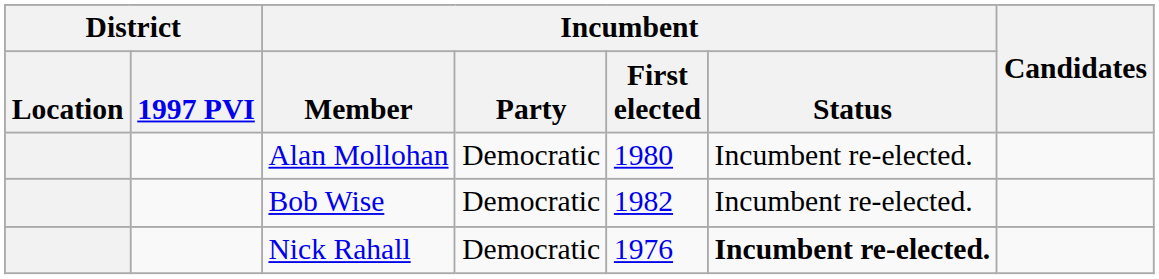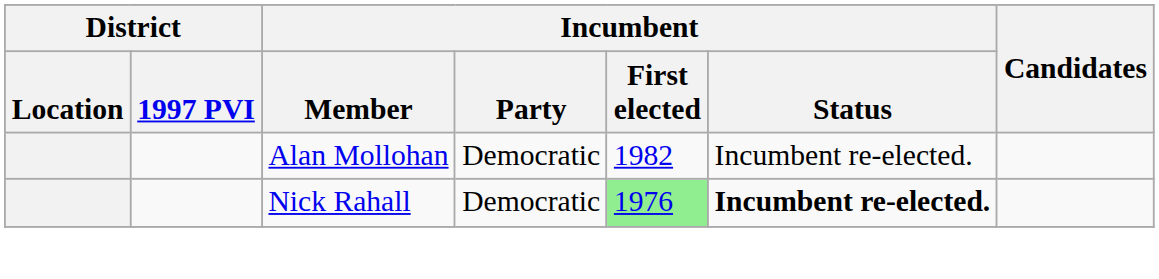Alan Mollohan | Incumbent / First elected: 1980 -> 1982
- row: Bob Wise | Democratic | 1982 | Incumbent re-elected.
Nick Rahall | Incumbent / First elected: no background -> lightgreen background
